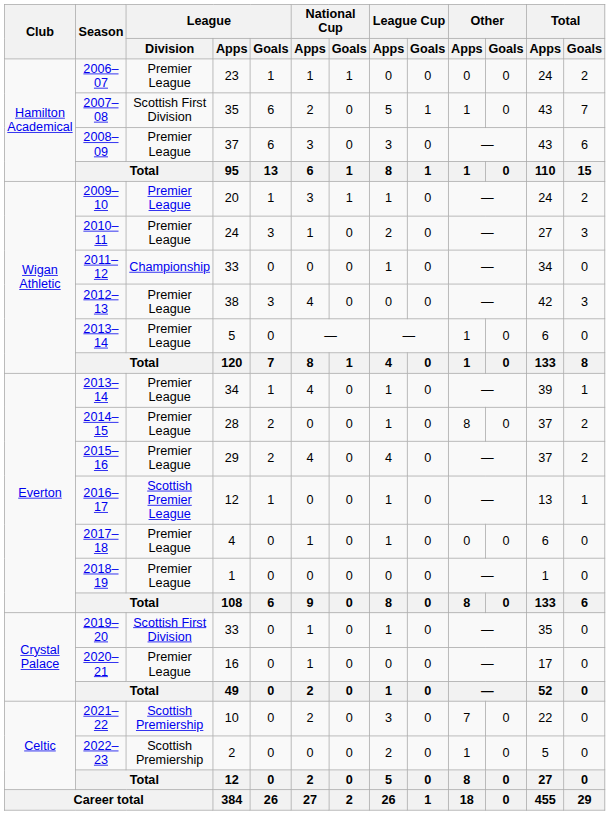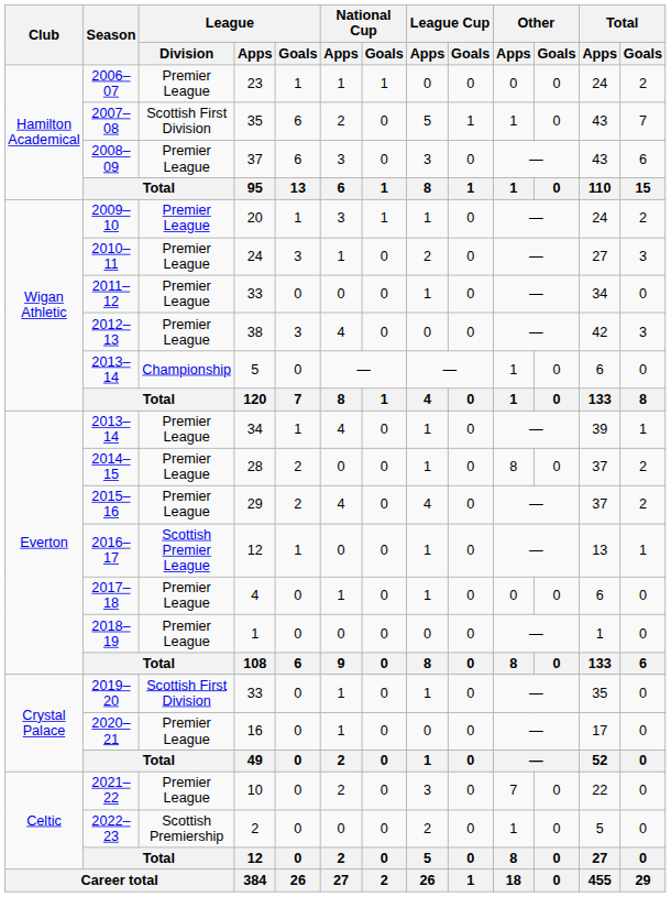2011–12 | League / Division: Championship -> Premier League
2013–14 / 5 | League / Division: Premier League -> Championship
2021–22 | League / Division: Scottish Premiership -> Premier League
